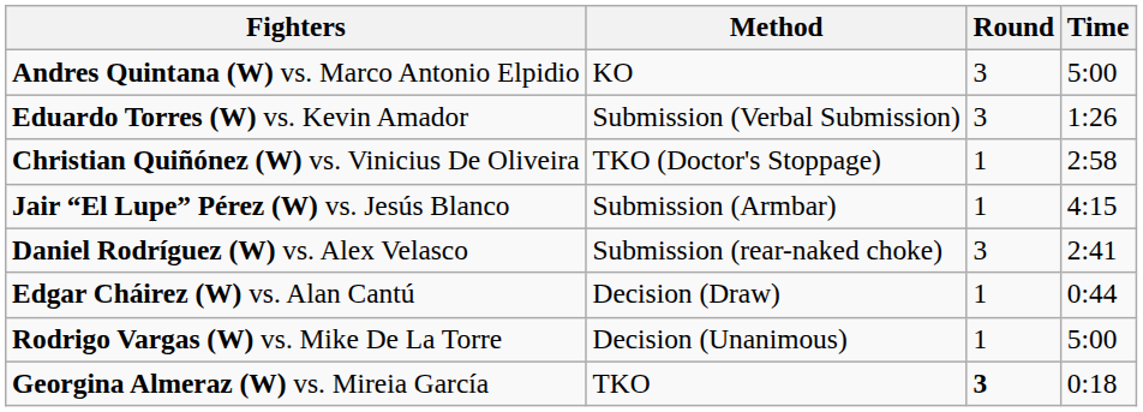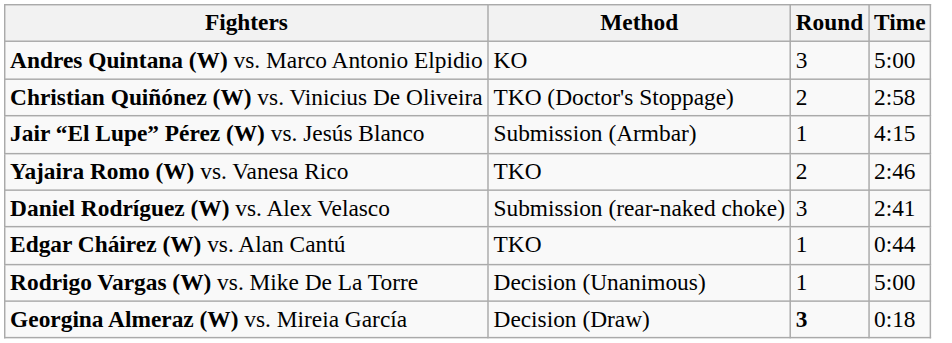- row: Eduardo Torres (W) vs. Kevin Amador | Submission (Verbal Submission) | 3 | 1:26
Christian Quiñónez (W) vs. Vinicius De Oliveira | Round: 1 -> 2
+ row: Yajaira Romo (W) vs. Vanesa Rico | TKO | 2 | 2:46
Edgar Cháirez (W) vs. Alan Cantú | Method: Decision (Draw) -> TKO
Georgina Almeraz (W) vs. Mireia García | Method: TKO -> Decision (Draw)
